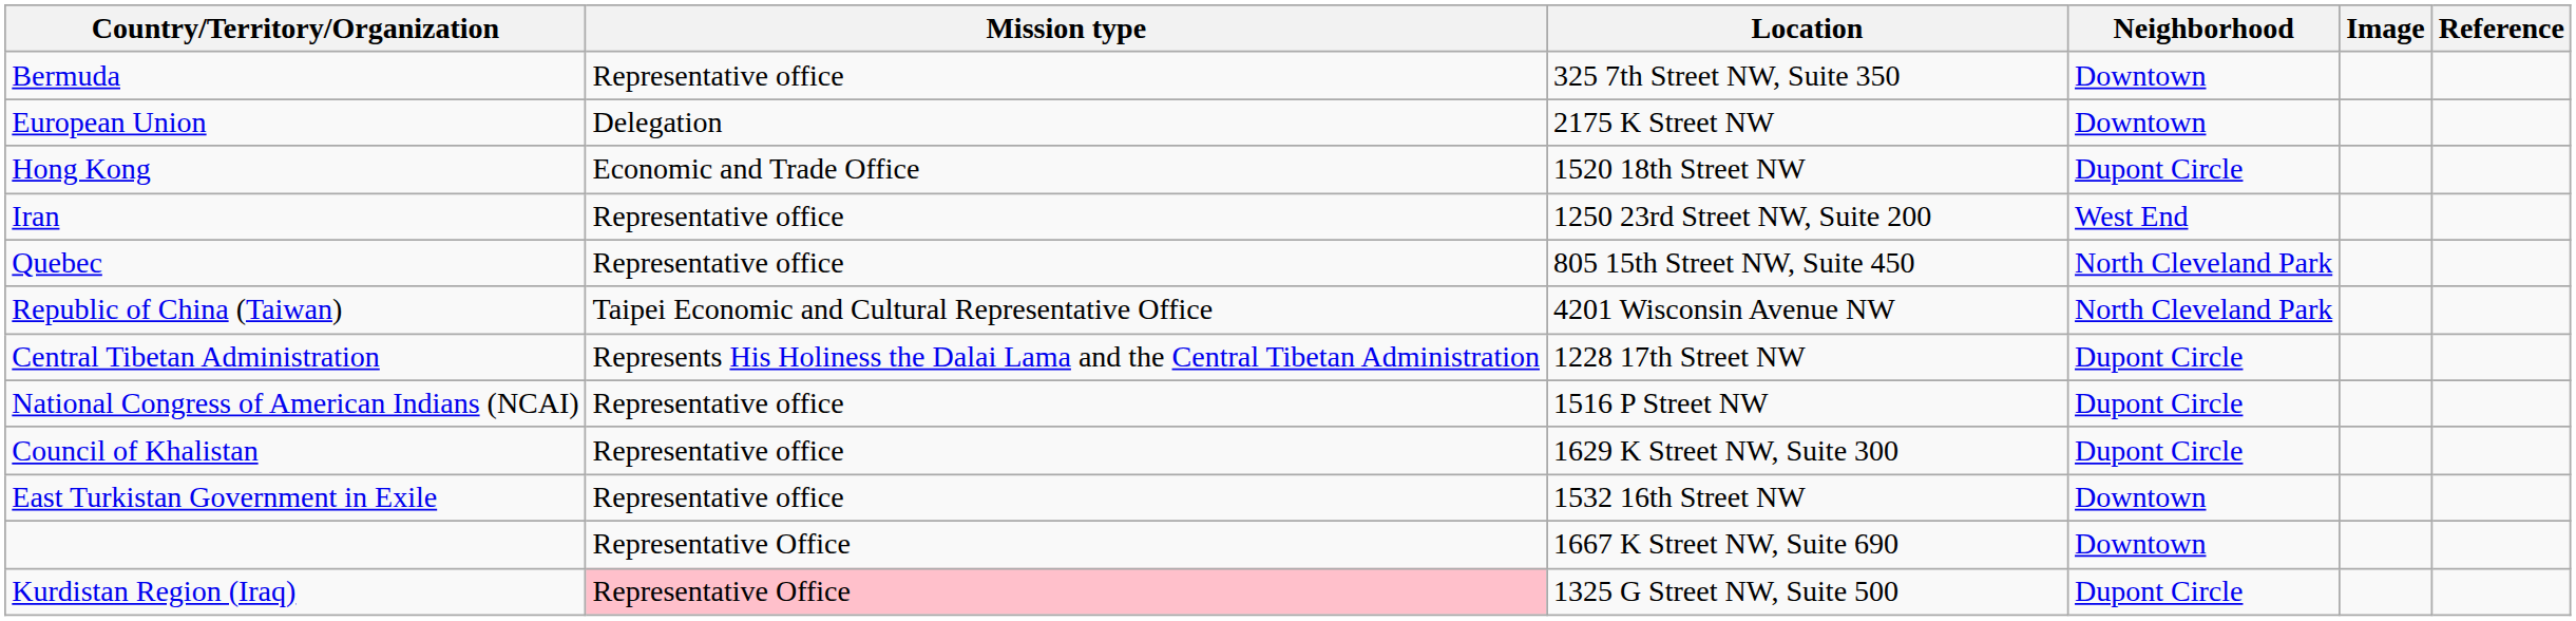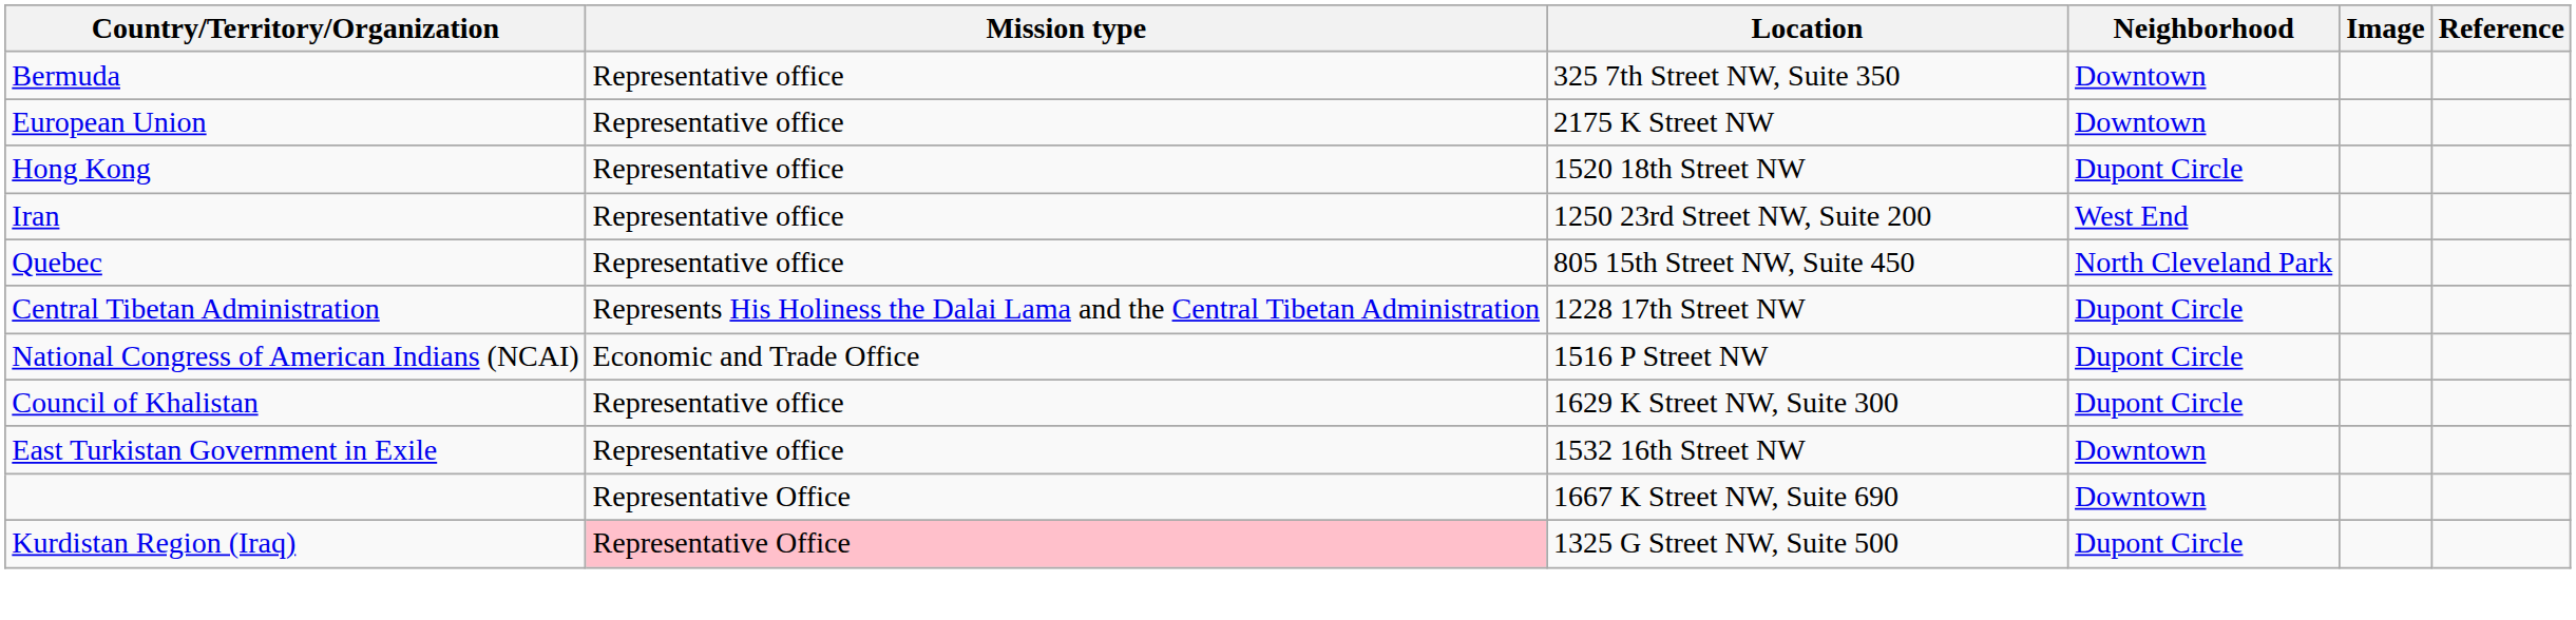European Union | Mission type: Delegation -> Representative office
Hong Kong | Mission type: Economic and Trade Office -> Representative office
- row: Republic of China (Taiwan) | Taipei Economic and Cultural Representative Office | 4201 Wisconsin Avenue NW | North Cleveland Park
National Congress of American Indians (NCAI) | Mission type: Representative office -> Economic and Trade Office
